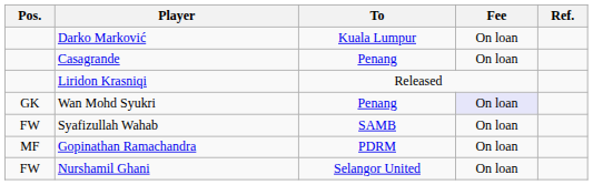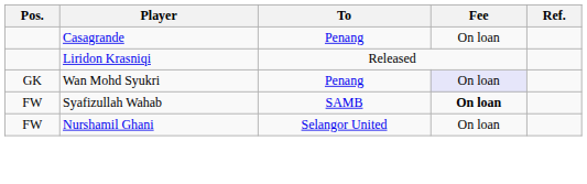- row: Darko Marković | Kuala Lumpur | On loan
Syafizullah Wahab | Fee: normal -> bold
- row: MF | Gopinathan Ramachandra | PDRM | On loan
